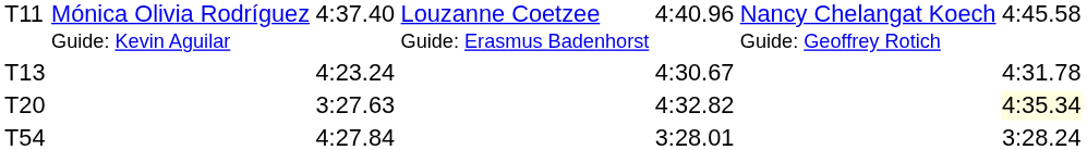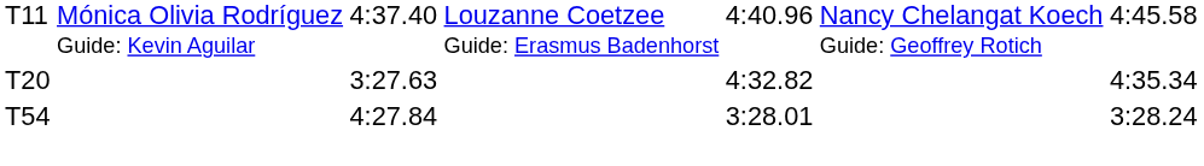- row: T13 | 4:23.24 | 4:30.67 | 4:31.78
T20 | column 7: lightyellow background -> no background
